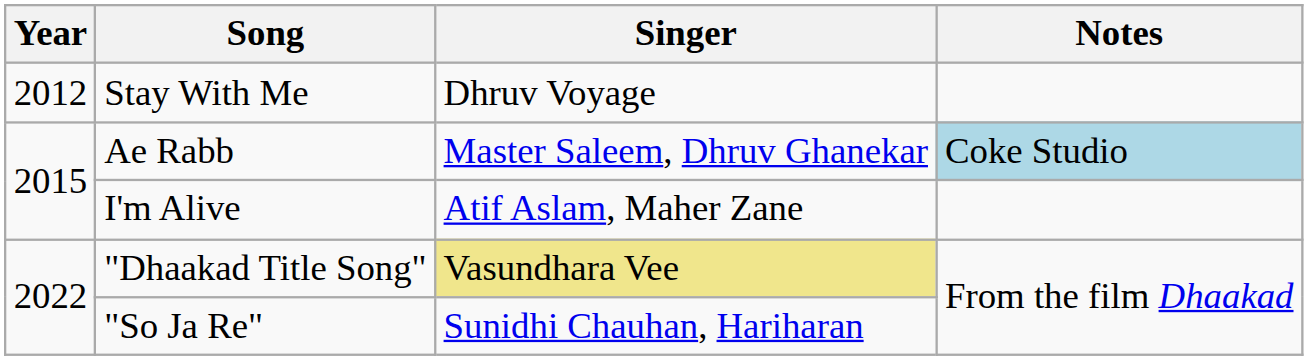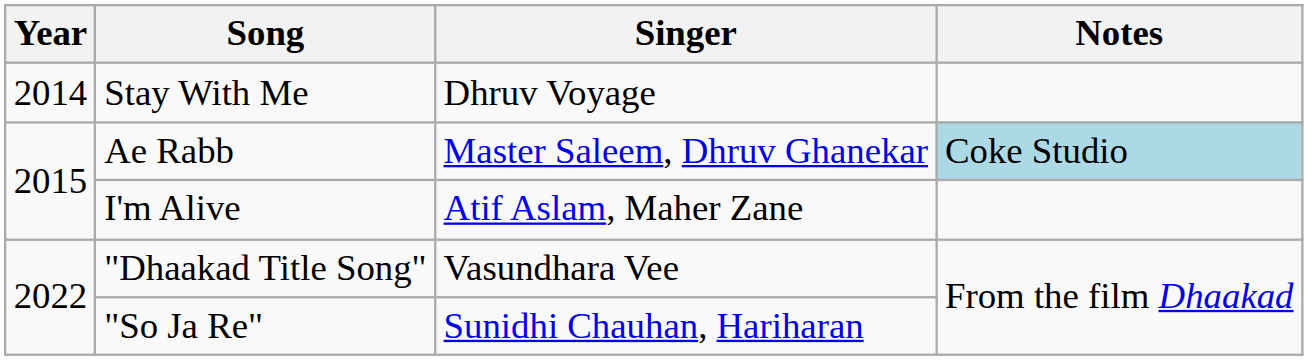Stay With Me | Year: 2012 -> 2014
"Dhaakad Title Song" | Singer: khaki background -> no background
